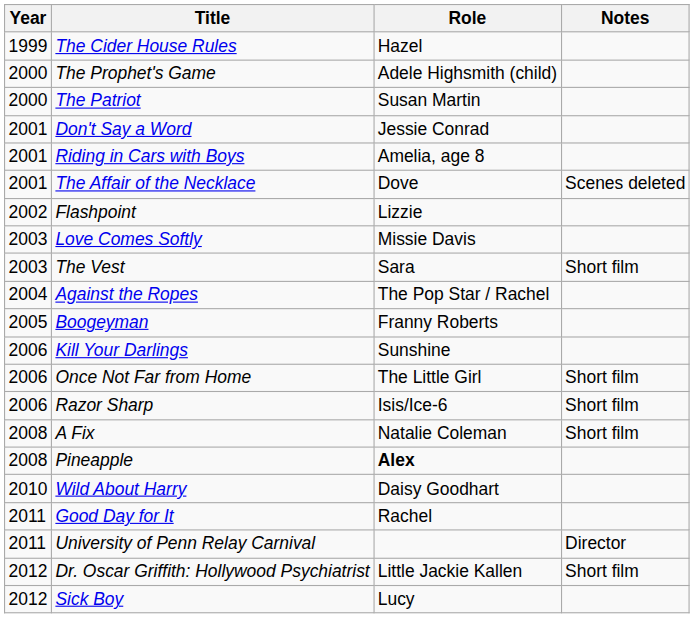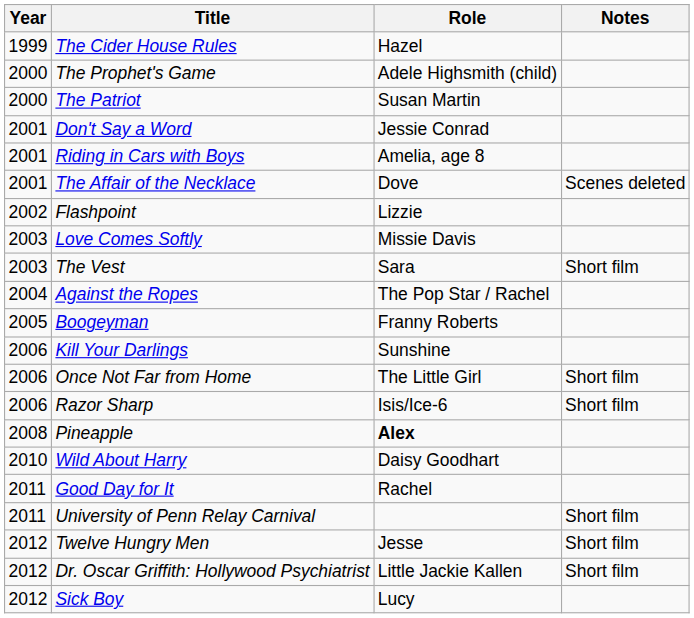- row: 2008 | A Fix | Natalie Coleman | Short film
University of Penn Relay Carnival | Notes: Director -> Short film
+ row: 2012 | Twelve Hungry Men | Jesse | Short film
